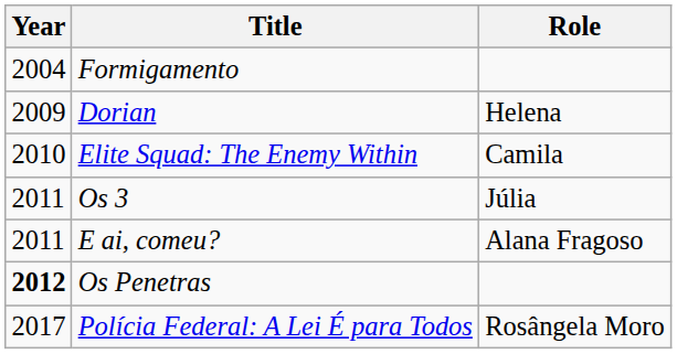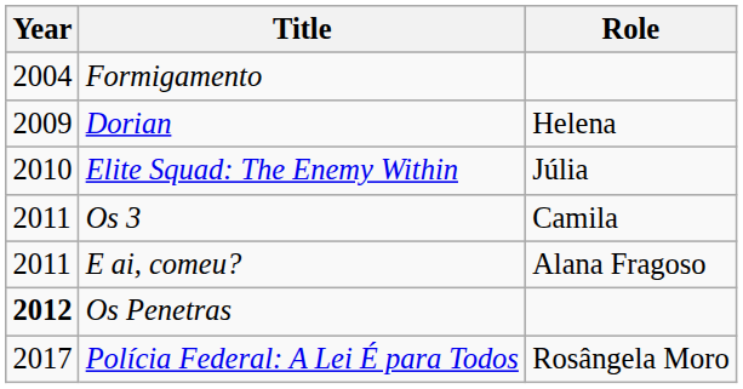Elite Squad: The Enemy Within | Role: Camila -> Júlia
Os 3 | Role: Júlia -> Camila
